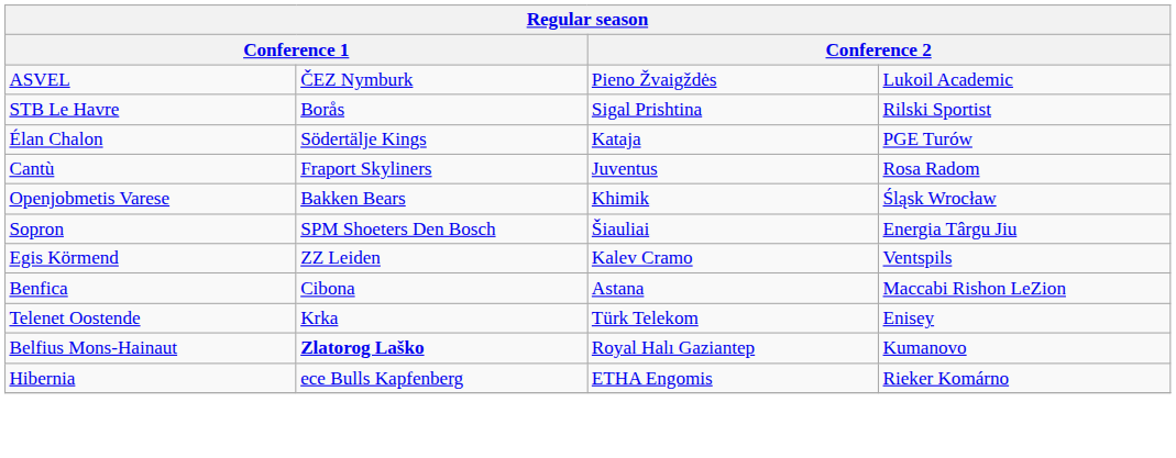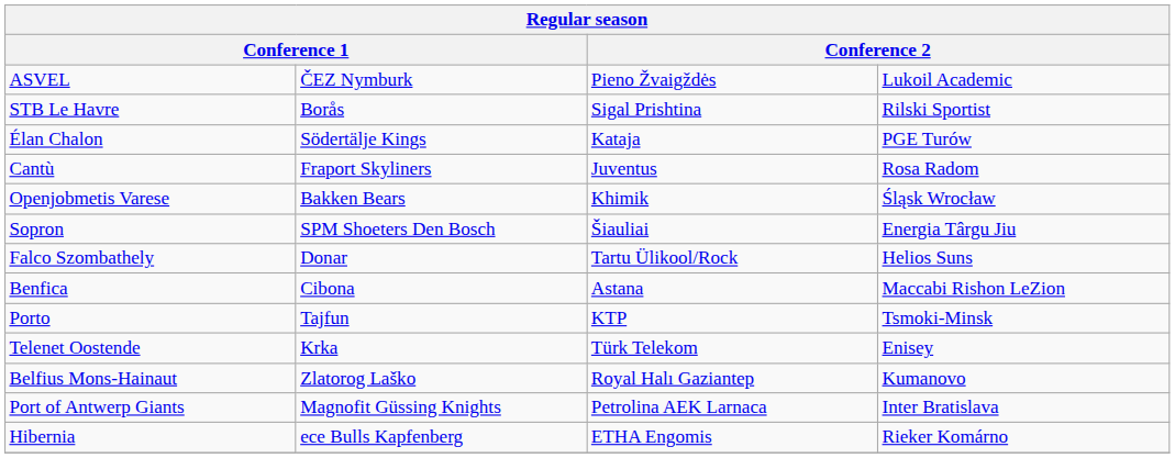+ row: Falco Szombathely | Donar | Tartu Ülikool/Rock | Helios Suns
- row: Egis Körmend | ZZ Leiden | Kalev Cramo | Ventspils
+ row: Porto | Tajfun | KTP | Tsmoki-Minsk
Belfius Mons-Hainaut | column 2: bold -> normal
+ row: Port of Antwerp Giants | Magnofit Güssing Knights | Petrolina AEK Larnaca | Inter Bratislava
